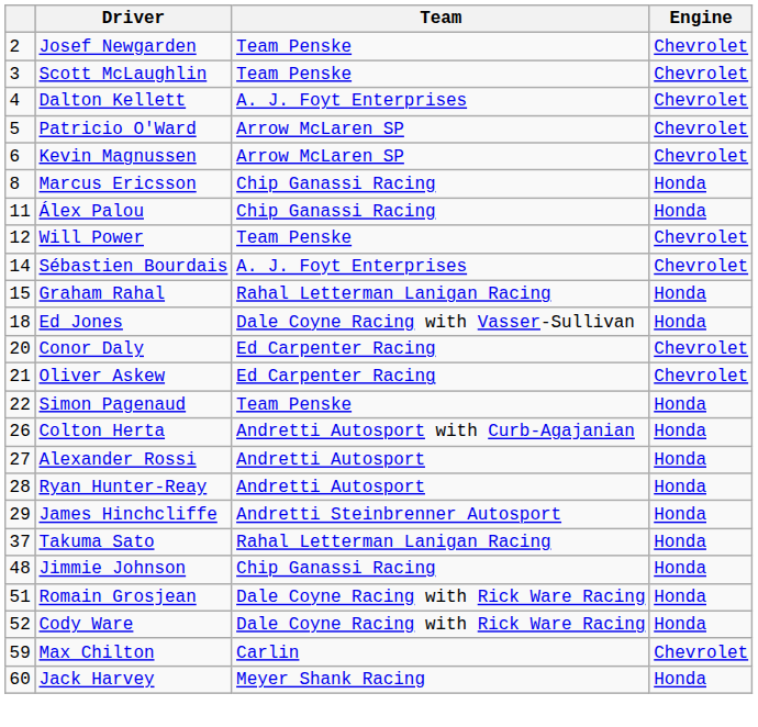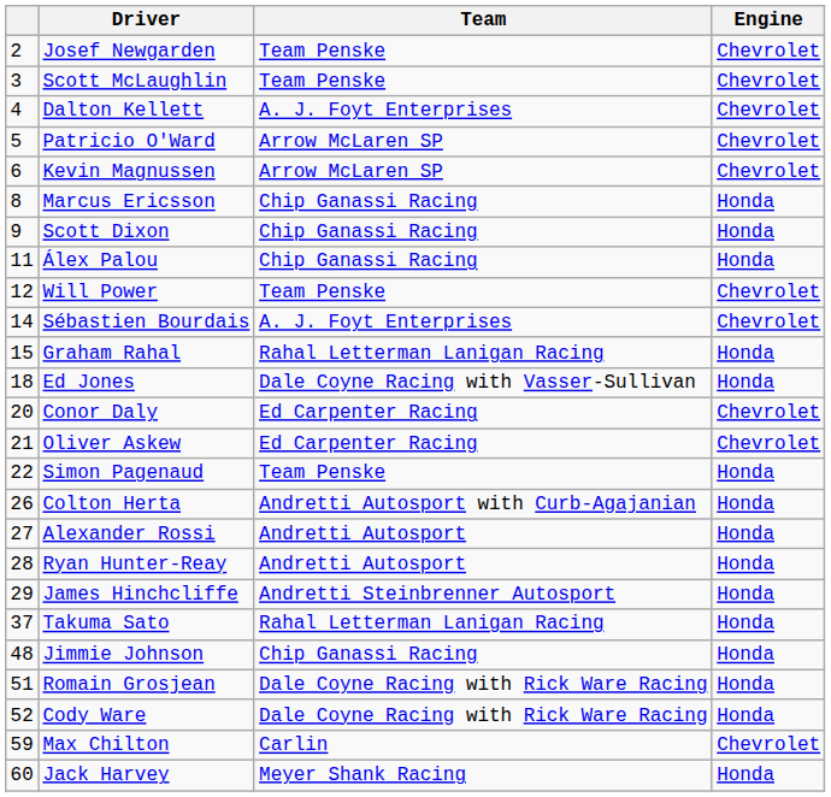+ row: 9 | Scott Dixon | Chip Ganassi Racing | Honda
